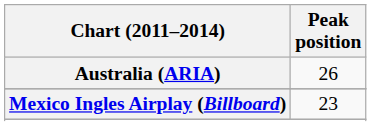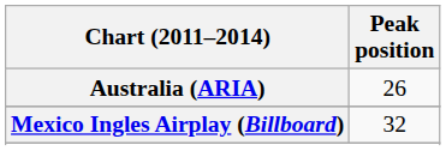Mexico Ingles Airplay (Billboard) | Peak position: 23 -> 32
